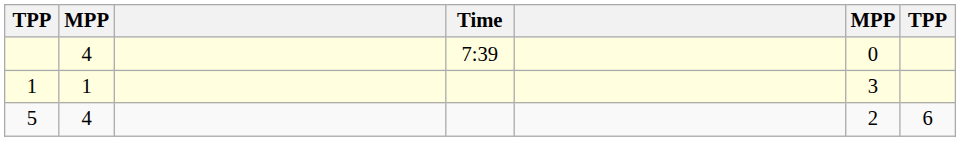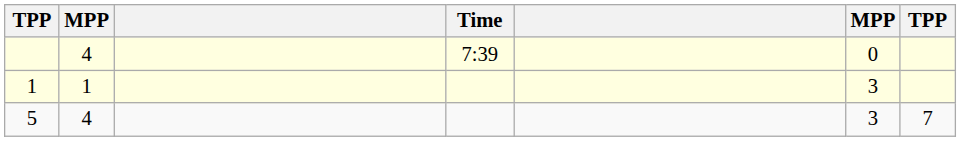5 | column 6: 2 -> 3
5 | column 7: 6 -> 7
